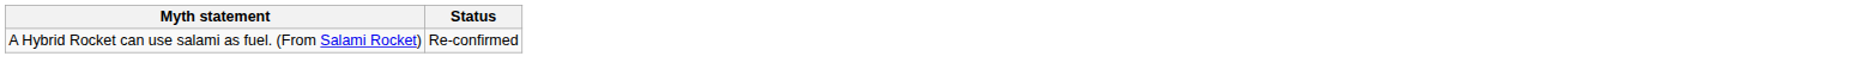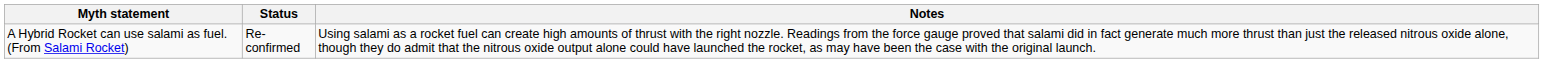+ column: Notes | Using salami as a rocket fuel can create high amounts of thrust with the right nozzle. Readings from the force gauge proved that salami did in fact generate much more thrust than just the released nitrous oxide alone, though they do admit that the nitrous oxide output alone could have launched the rocket, as may have been the case with the original launch.
